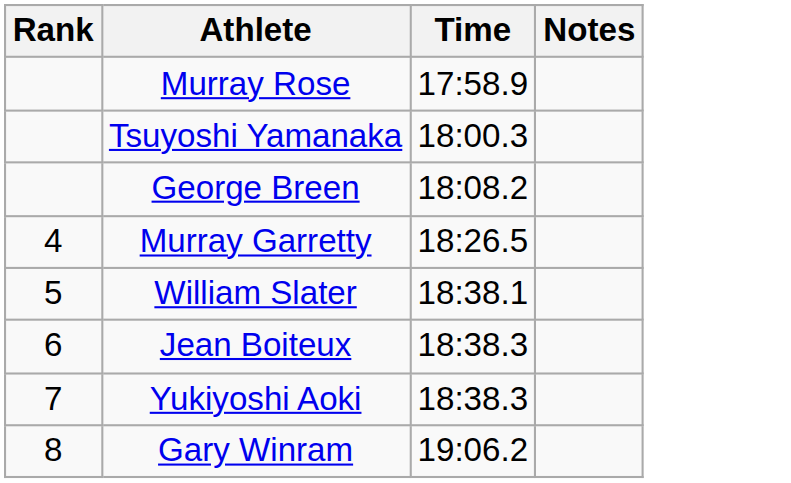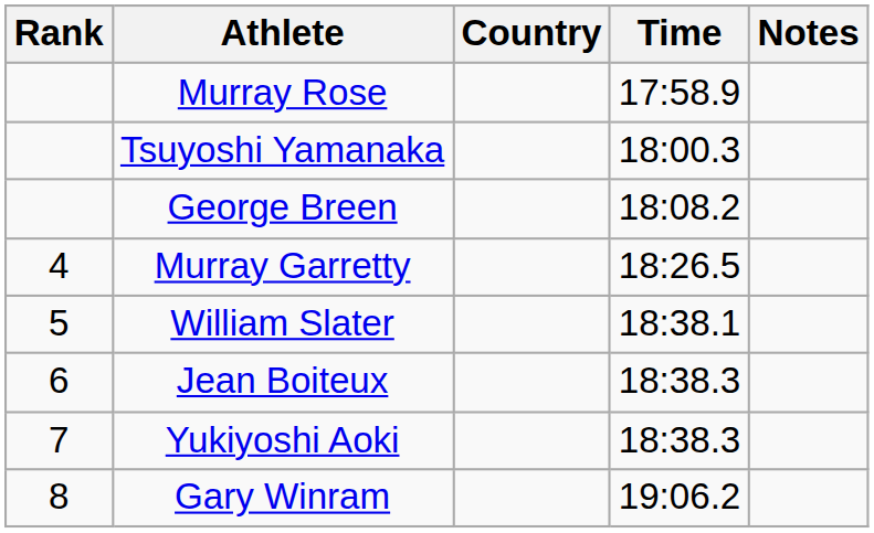+ column: Country
